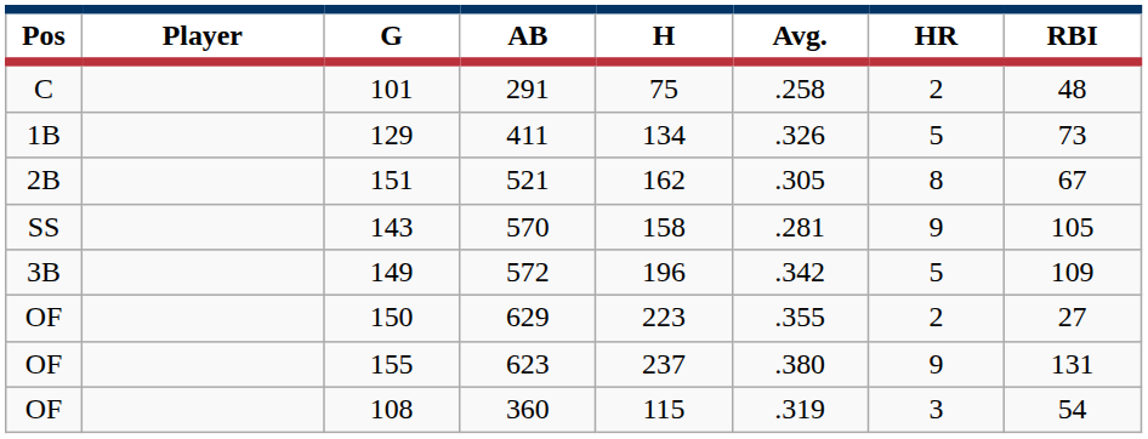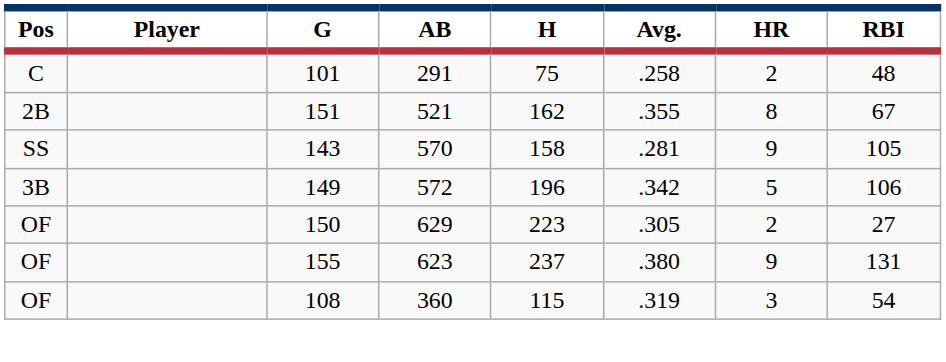- row: 1B | 129 | 411 | 134 | .326 | 5 | 73
151 | Avg.: .305 -> .355
149 | RBI: 109 -> 106
150 | Avg.: .355 -> .305
